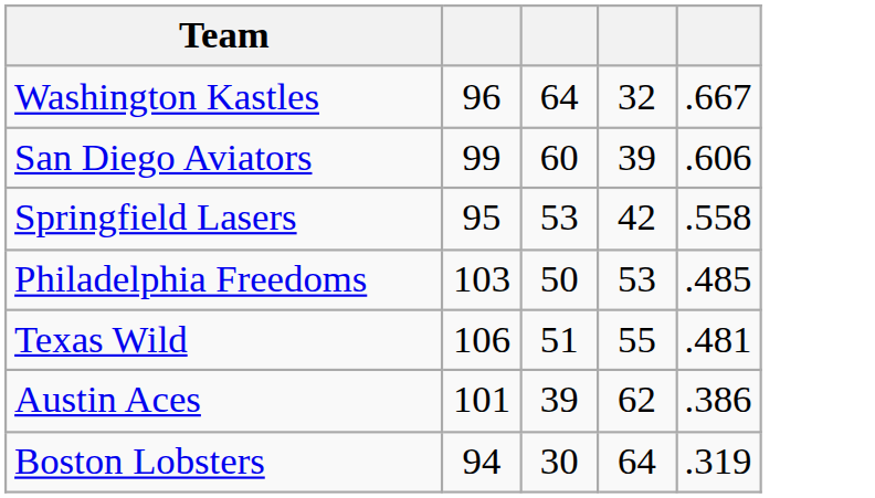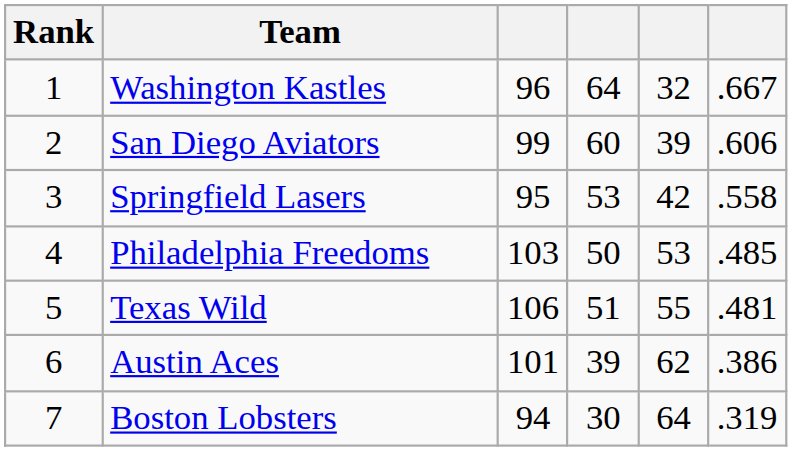+ column: Rank | 1 | 2 | 3 | 4 | 5 | 6 | 7
